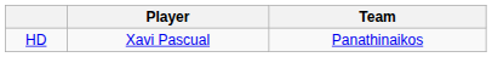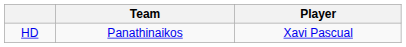columns swapped: Player <-> Team
